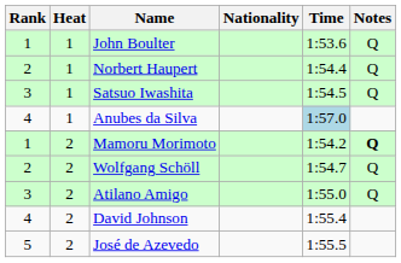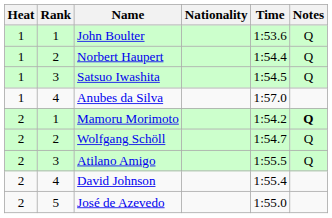columns swapped: Rank <-> Heat
Anubes da Silva | Time: lightblue background -> no background
Atilano Amigo | Time: 1:55.0 -> 1:55.5
José de Azevedo | Time: 1:55.5 -> 1:55.0
